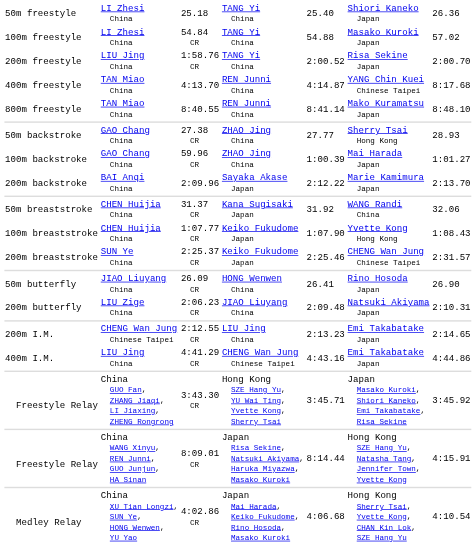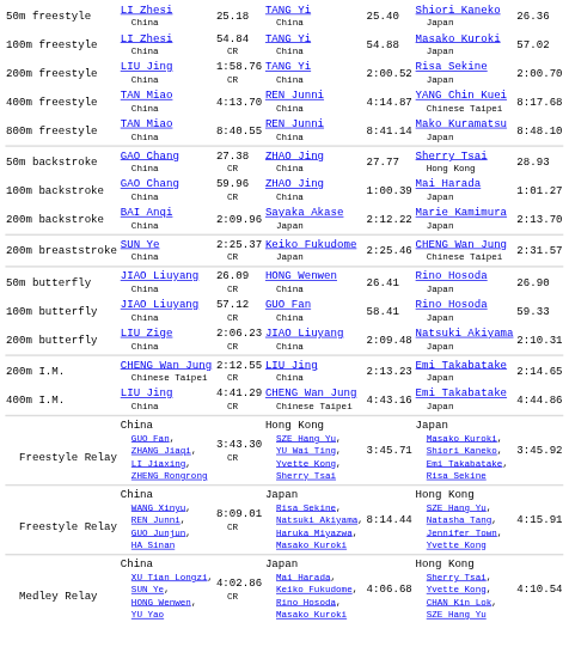- row: 50m breaststroke | CHEN Huijia China | 31.37 CR | Kana Sugisaki Japan | 31.92 | WANG Randi China | 32.06
- row: 100m breaststroke | CHEN Huijia China | 1:07.77 CR | Keiko Fukudome Japan | 1:07.90 | Yvette Kong Hong Kong | 1:08.43
+ row: 100m butterfly | JIAO Liuyang China | 57.12 CR | GUO Fan China | 58.41 | Rino Hosoda Japan | 59.33
